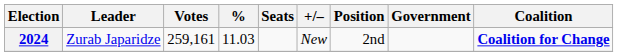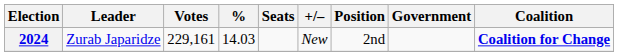2024 | Votes: 259,161 -> 229,161
2024 | %: 11.03 -> 14.03
